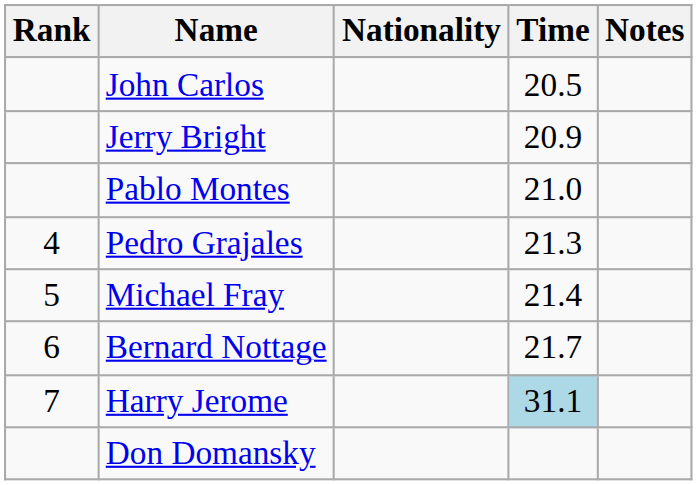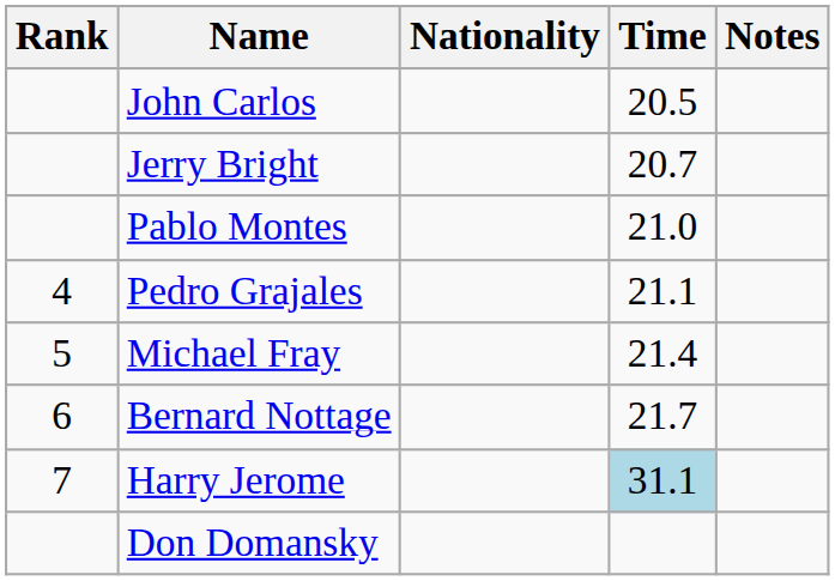Jerry Bright | Time: 20.9 -> 20.7
Pedro Grajales | Time: 21.3 -> 21.1
